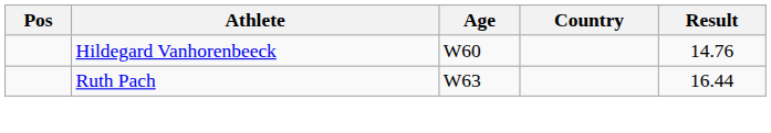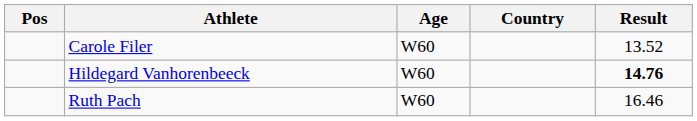+ row: Carole Filer | W60 | 13.52
Hildegard Vanhorenbeeck | Result: normal -> bold
Ruth Pach | Age: W63 -> W60
Ruth Pach | Result: 16.44 -> 16.46
